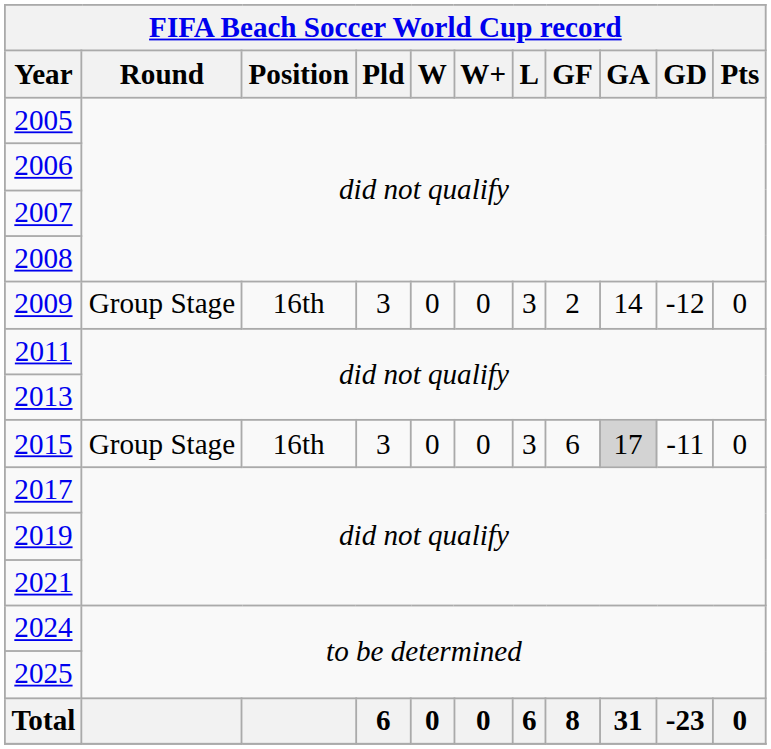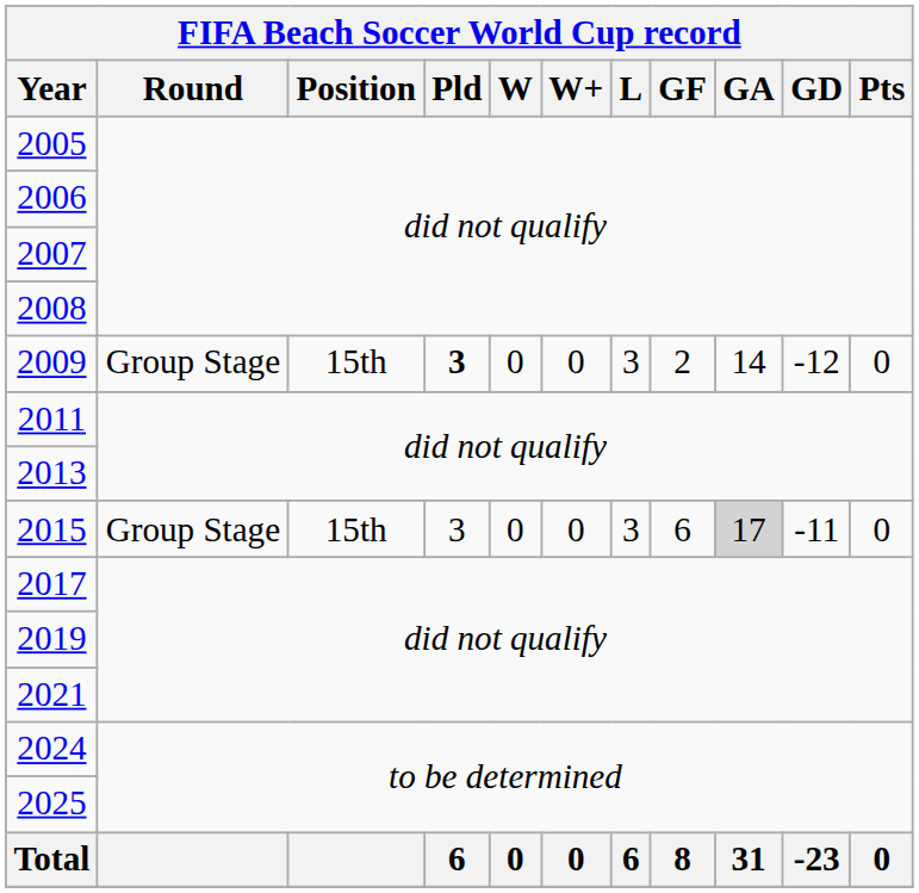2009 | Position: 16th -> 15th
2009 | Pld: normal -> bold
2015 | Position: 16th -> 15th
